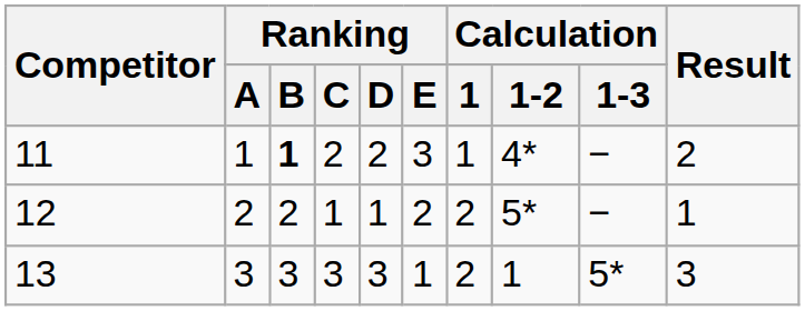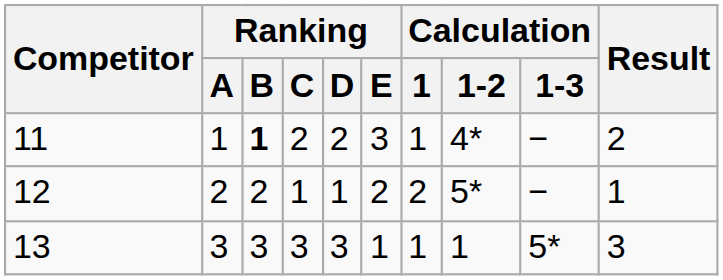13 | Calculation / 1: 2 -> 1
